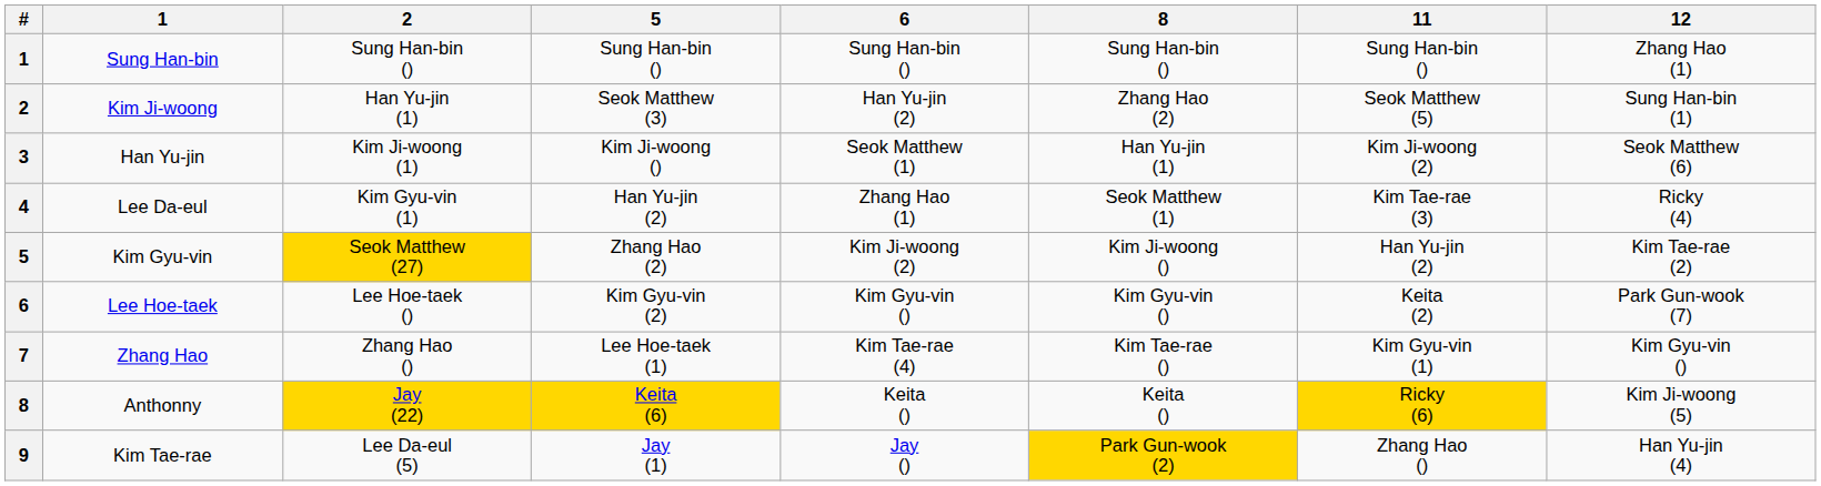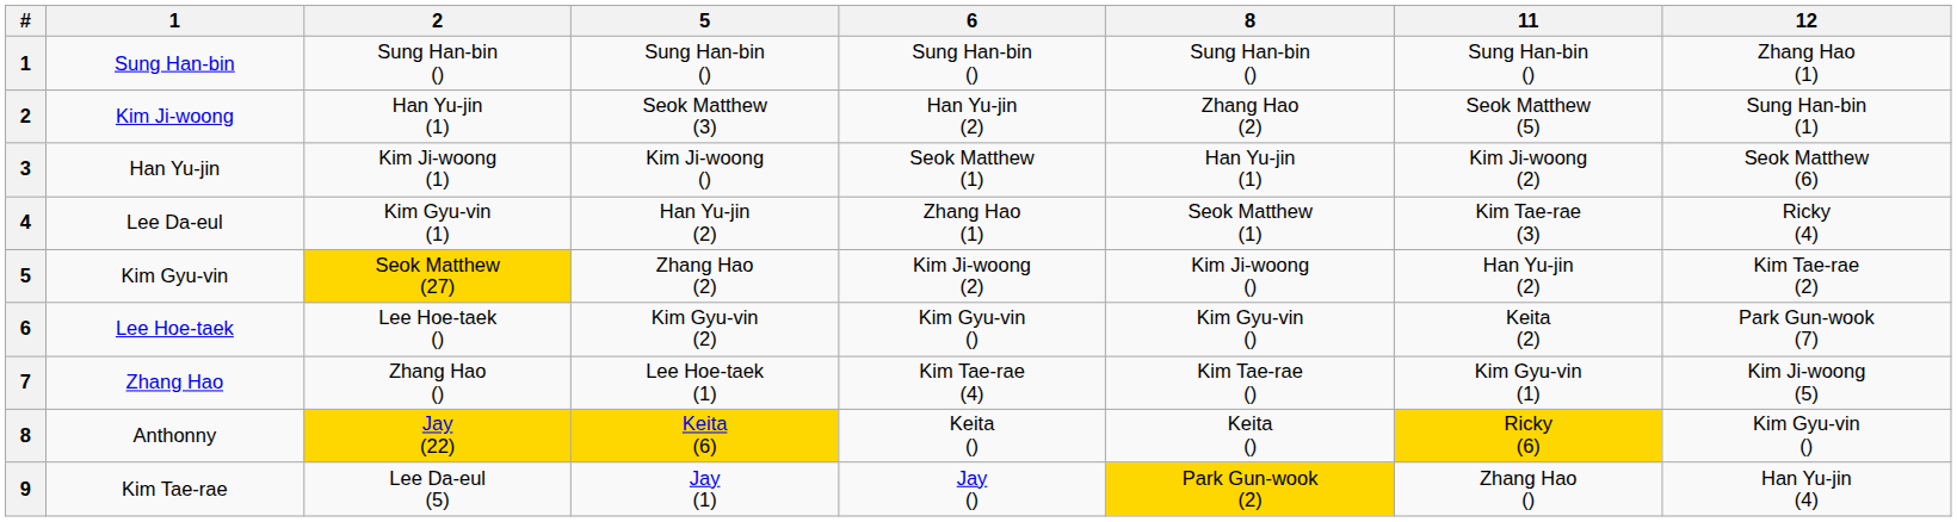Zhang Hao | 12: Kim Gyu-vin () -> Kim Ji-woong (5)
Anthonny | 12: Kim Ji-woong (5) -> Kim Gyu-vin ()
